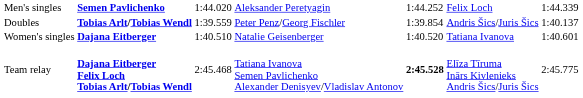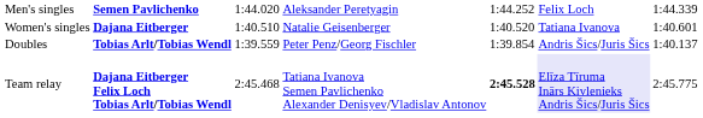rows swapped: Women's singles <-> Doubles
Team relay | column 6: no background -> lavender background
